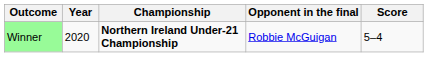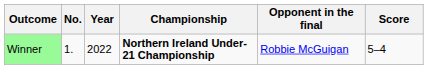+ column: No. | 1.
Winner | Year: 2020 -> 2022
